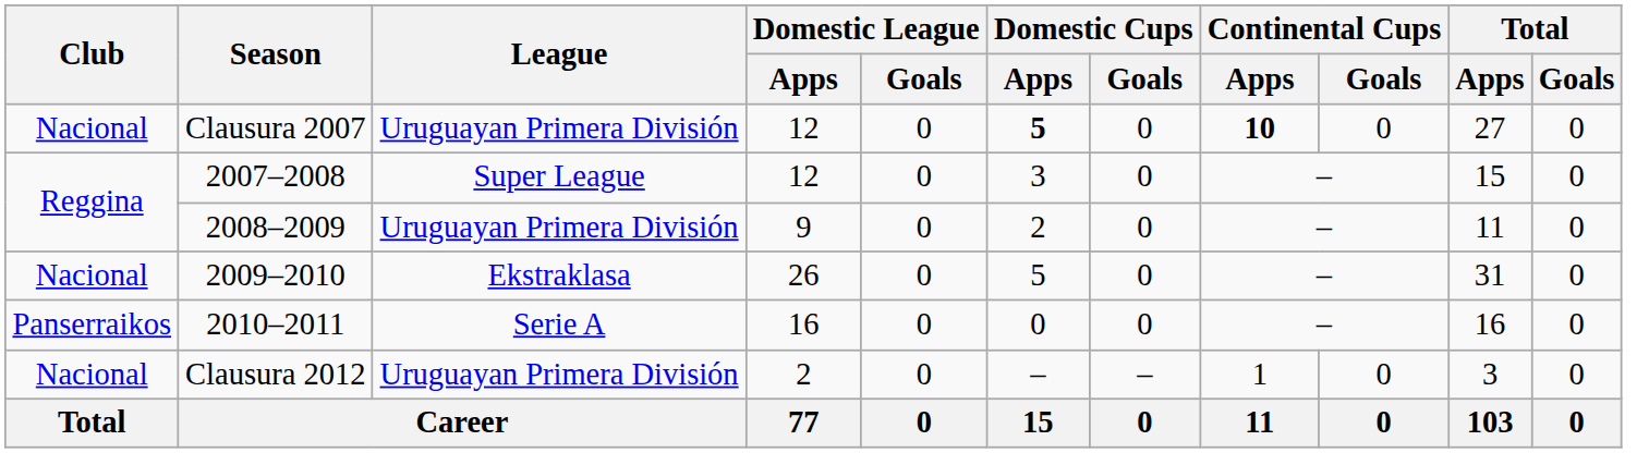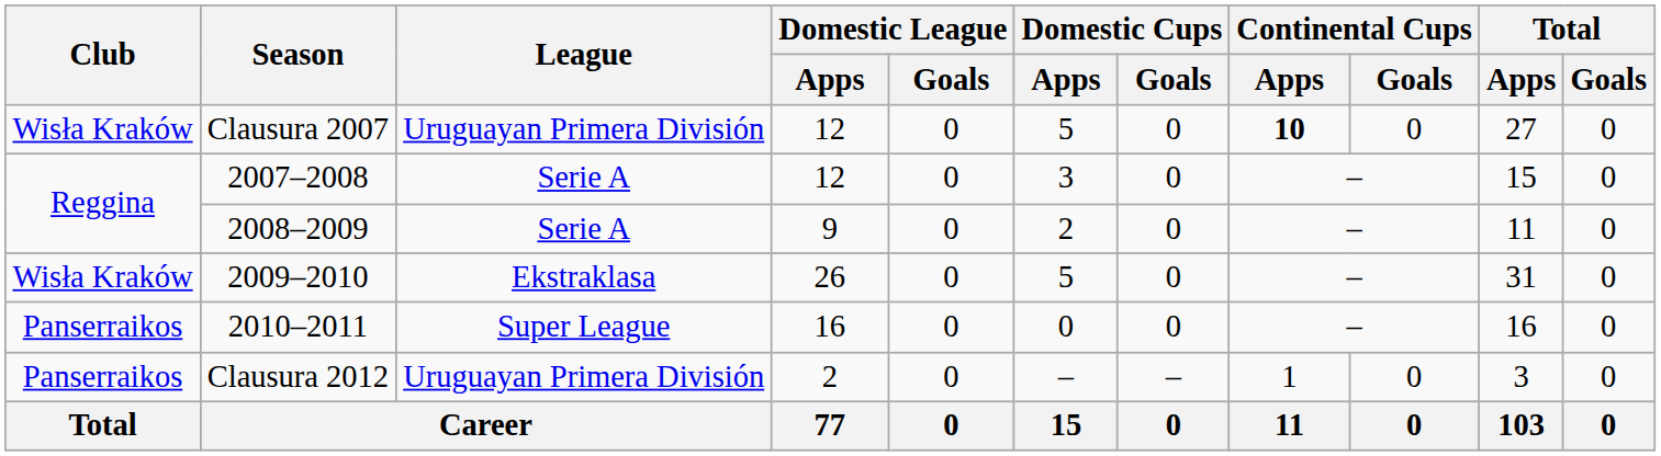Clausura 2007 | Club: Nacional -> Wisła Kraków
Clausura 2007 | Domestic Cups / Apps: bold -> normal
2007–2008 | League: Super League -> Serie A
2008–2009 | League: Uruguayan Primera División -> Serie A
2009–2010 | Club: Nacional -> Wisła Kraków
2010–2011 | League: Serie A -> Super League
Clausura 2012 | Club: Nacional -> Panserraikos
